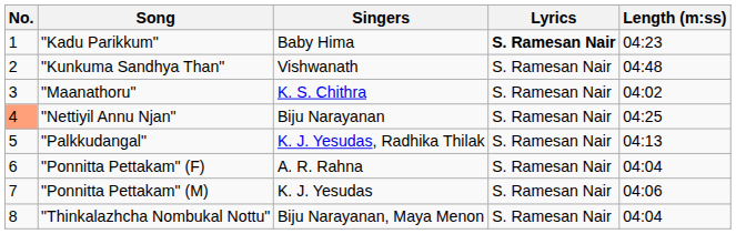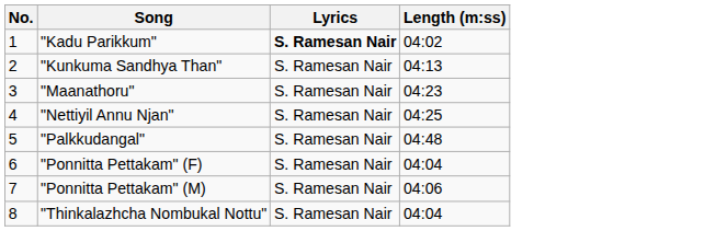- column: Singers | Baby Hima | Vishwanath | K. S. Chithra | Biju Narayanan | K. J. Yesudas, Radhika Thilak | A. R. Rahna | K. J. Yesudas | Biju Narayanan, Maya Menon
"Kadu Parikkum" | Length (m:ss): 04:23 -> 04:02
"Kunkuma Sandhya Than" | Length (m:ss): 04:48 -> 04:13
"Maanathoru" | Length (m:ss): 04:02 -> 04:23
"Nettiyil Annu Njan" | No.: lightsalmon background -> no background
"Palkkudangal" | Length (m:ss): 04:13 -> 04:48
